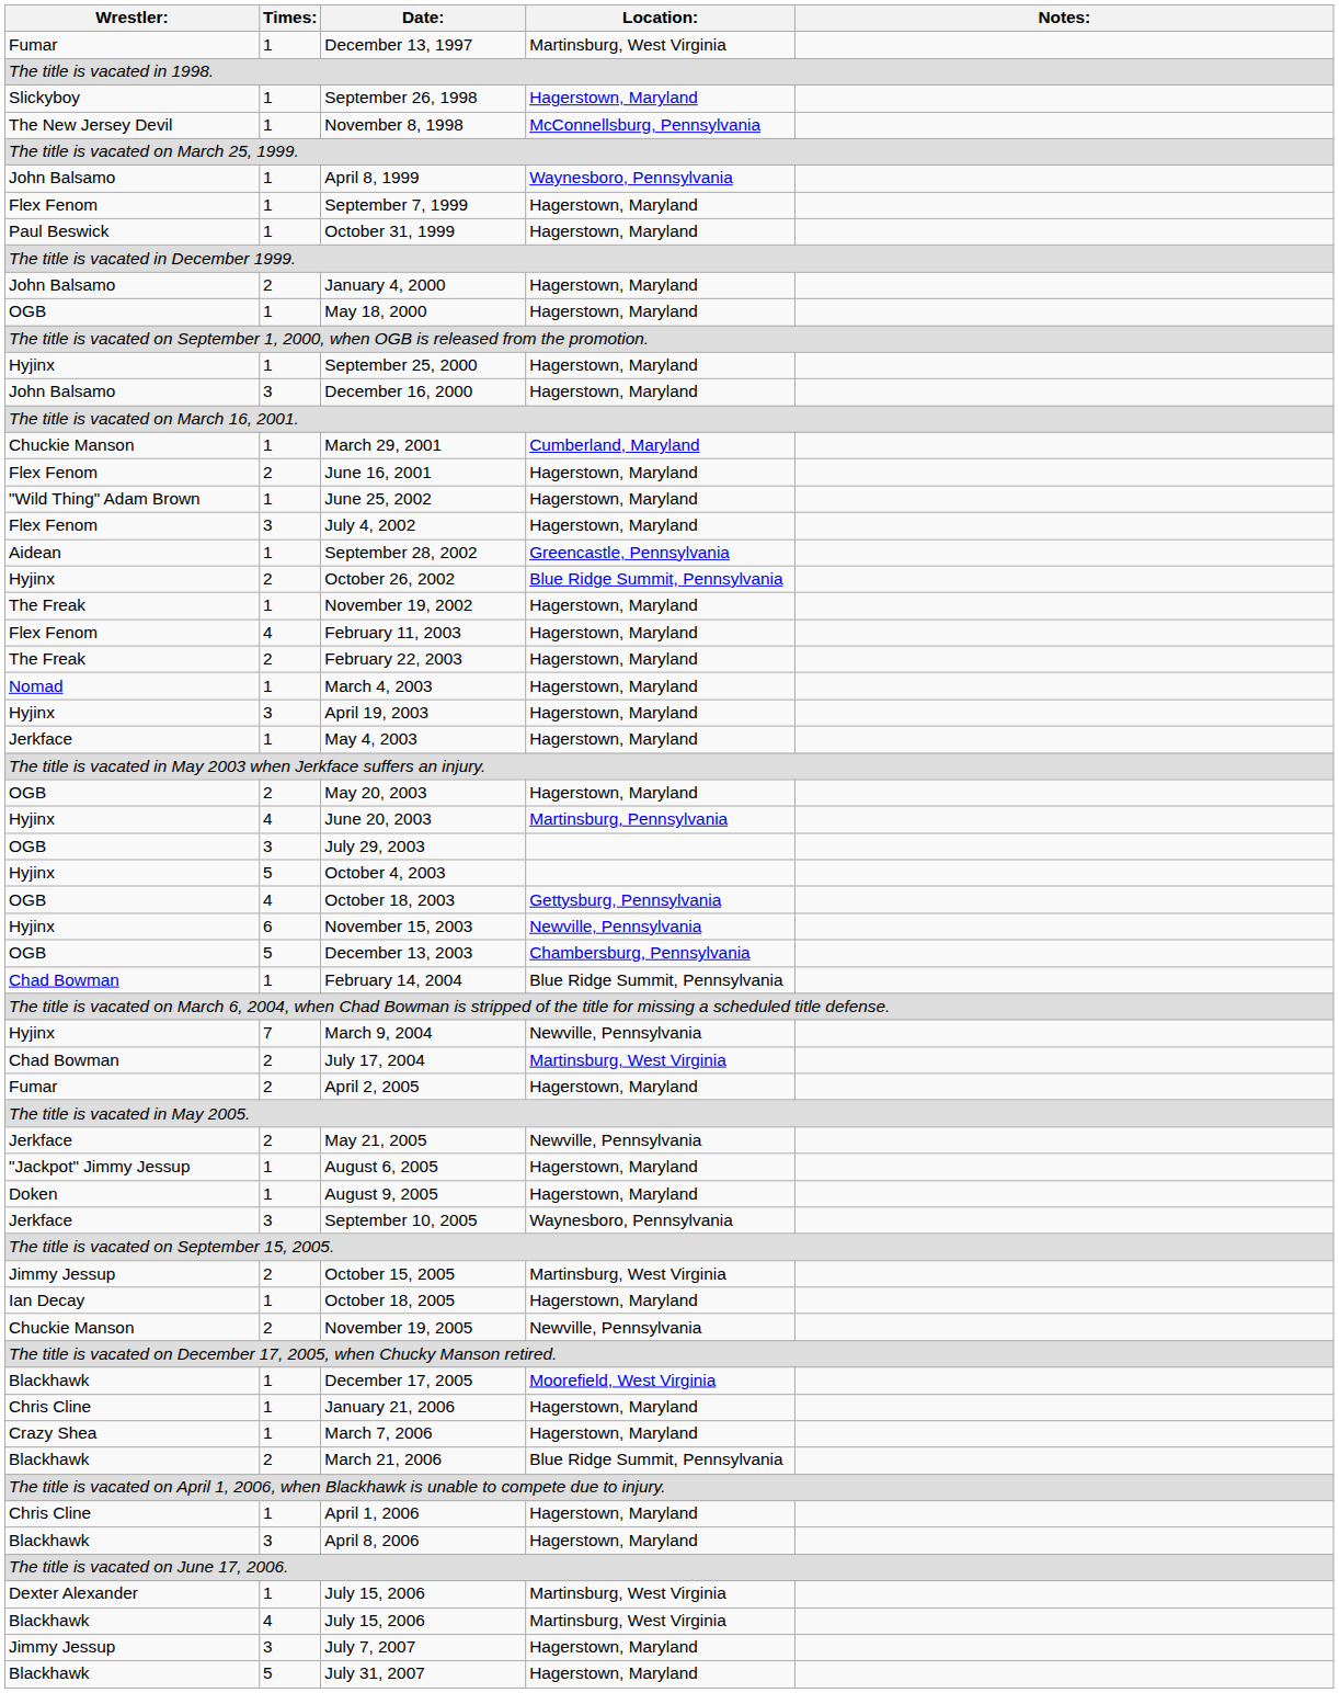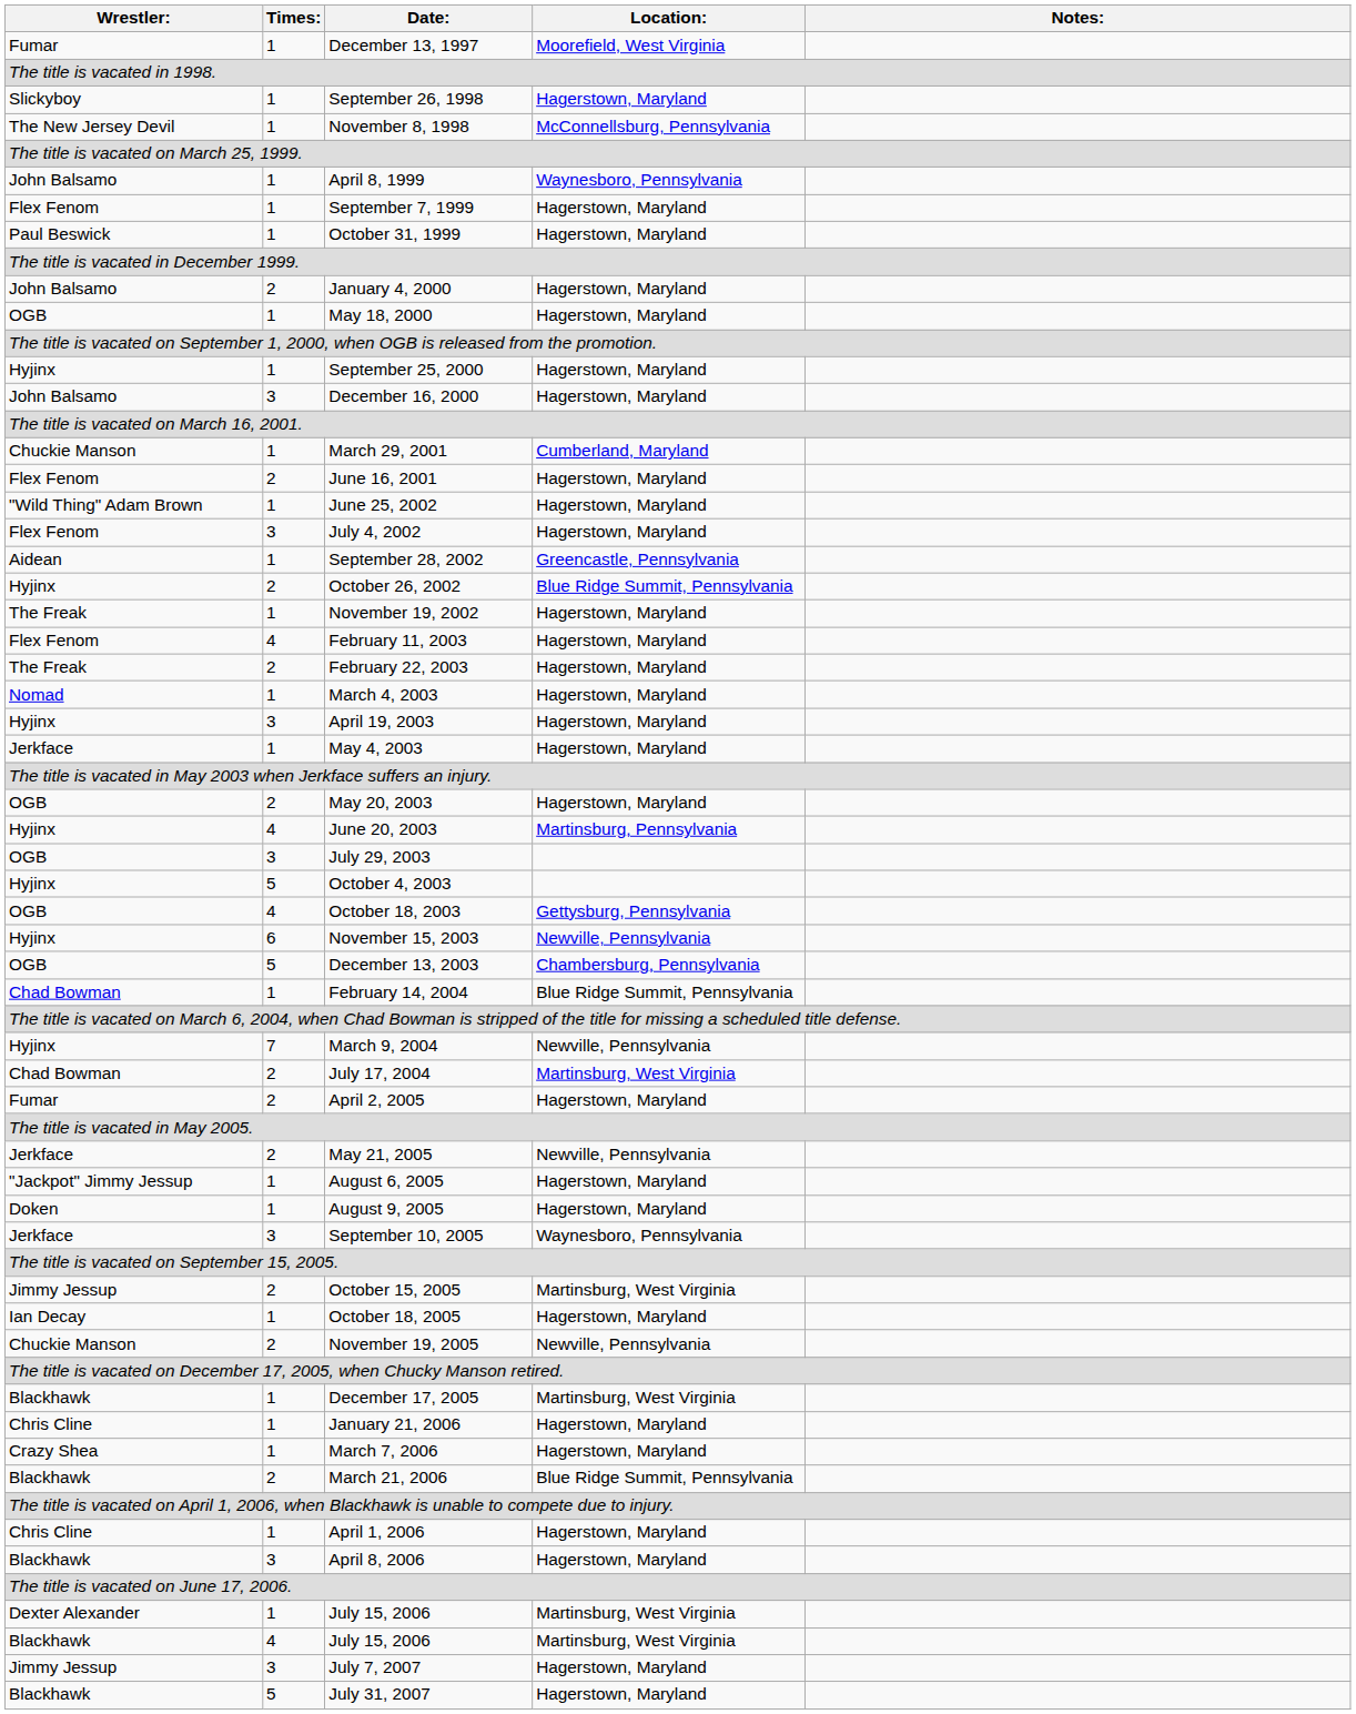December 13, 1997 | Location:: Martinsburg, West Virginia -> Moorefield, West Virginia
December 17, 2005 | Location:: Moorefield, West Virginia -> Martinsburg, West Virginia
